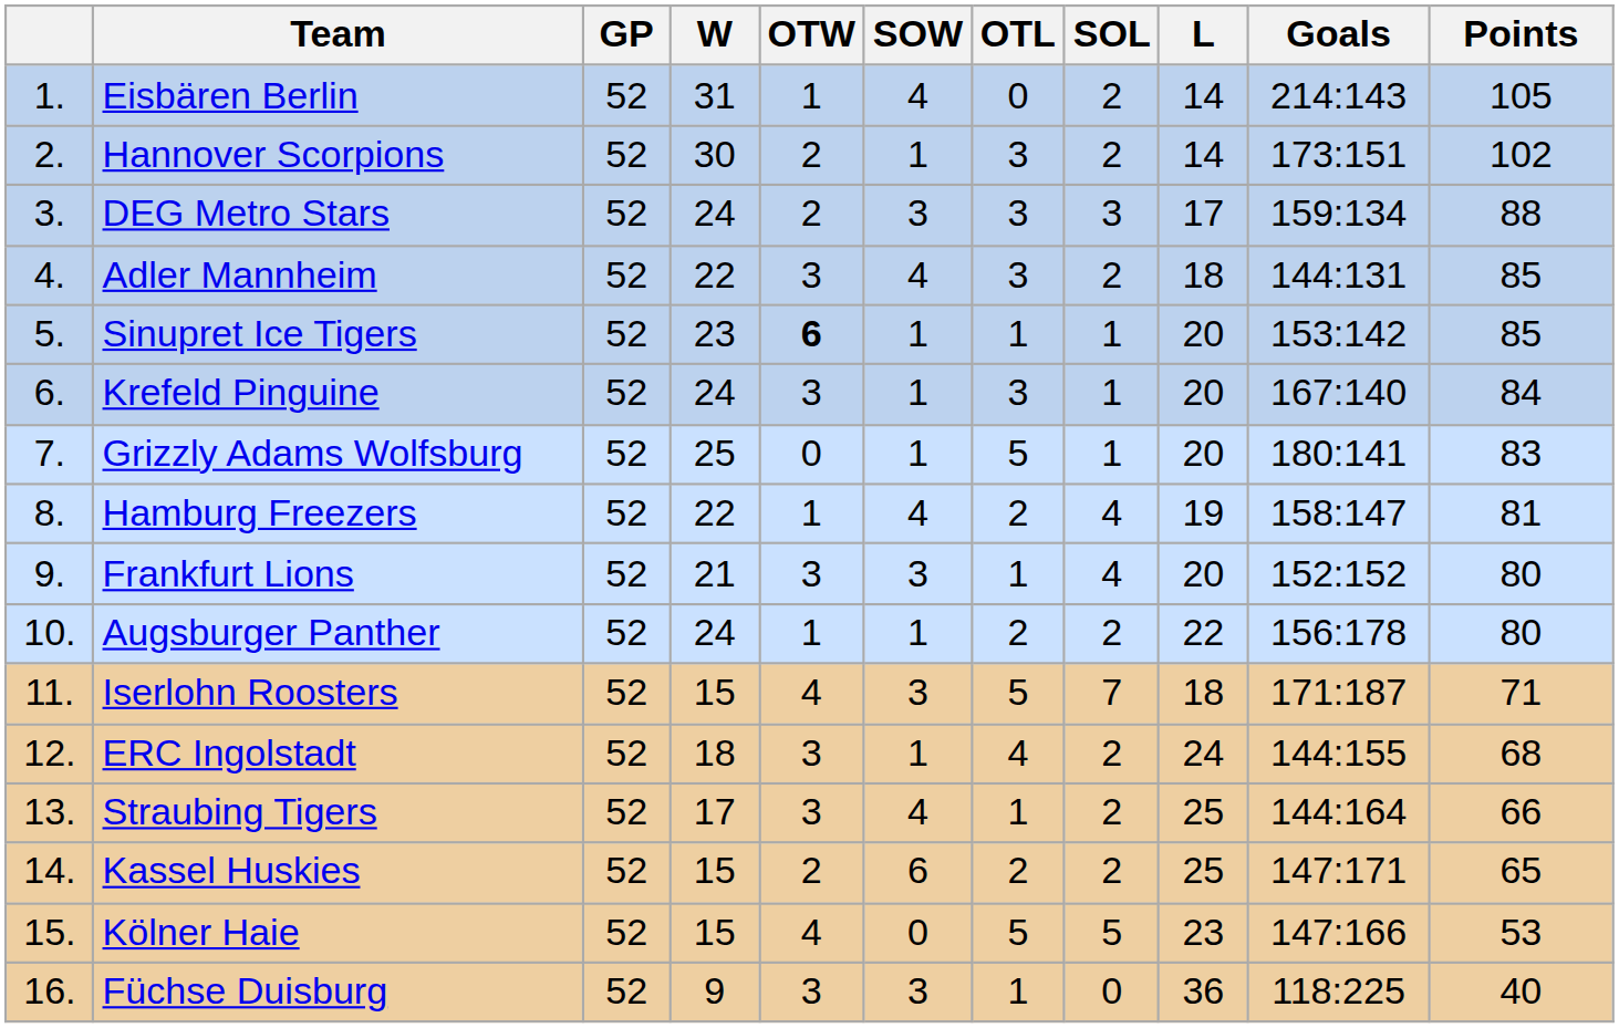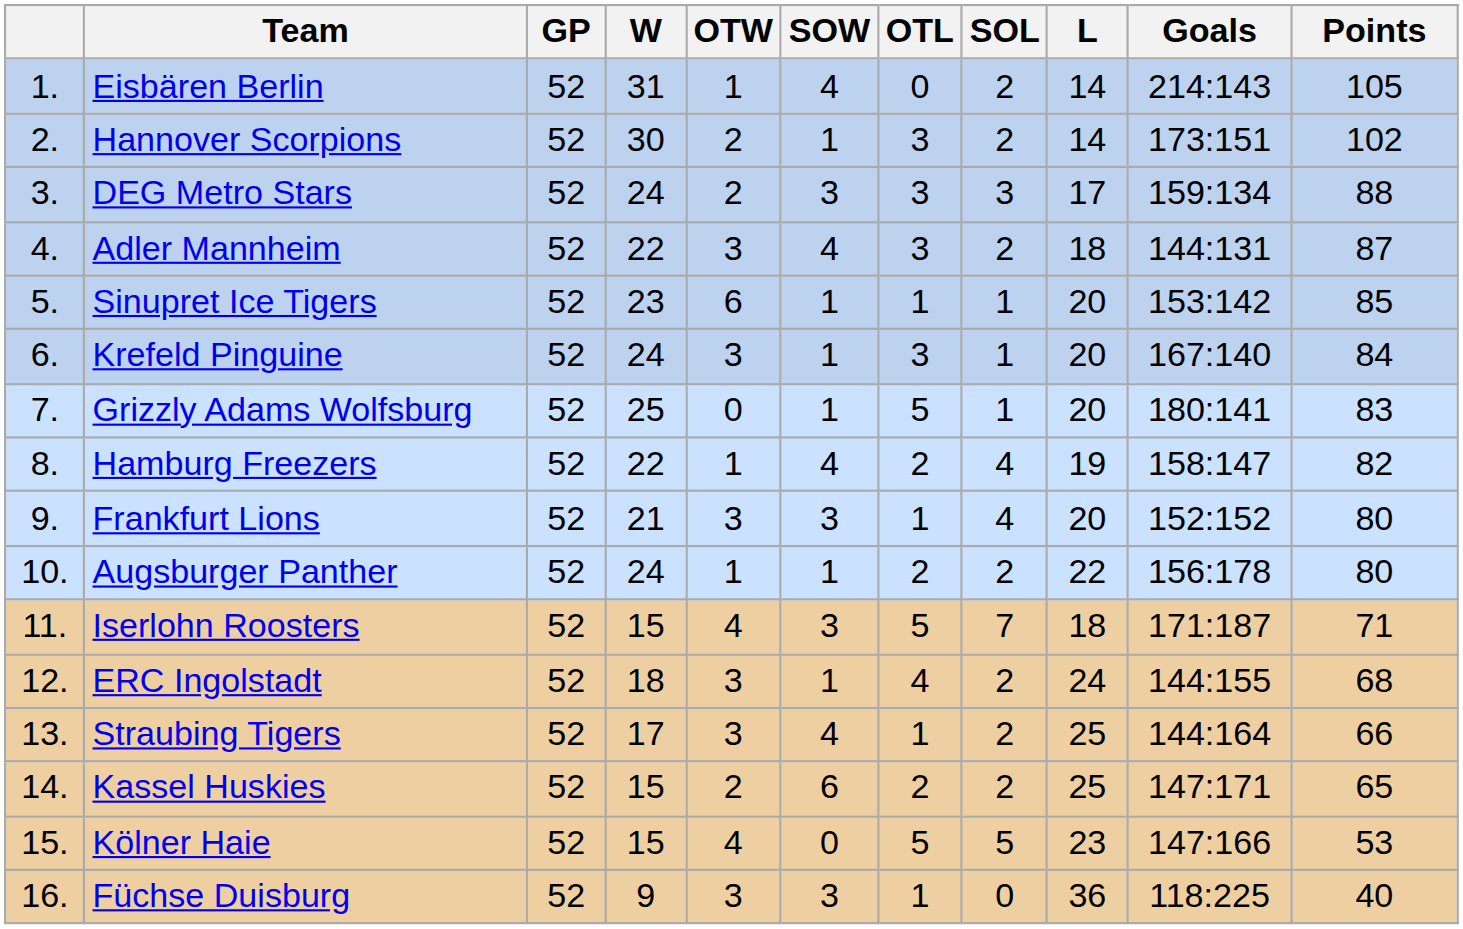Adler Mannheim | Points: 85 -> 87
Sinupret Ice Tigers | OTW: bold -> normal
Hamburg Freezers | Points: 81 -> 82
